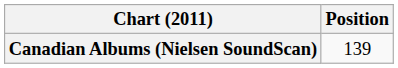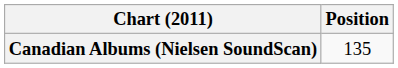Canadian Albums (Nielsen SoundScan) | Position: 139 -> 135
